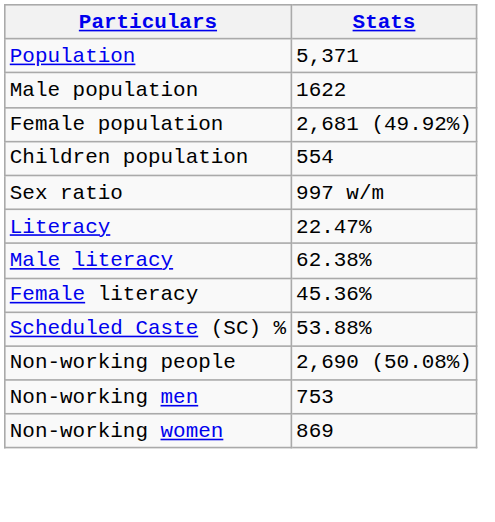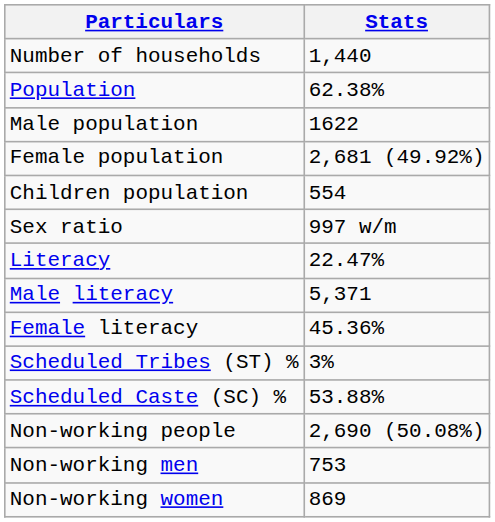+ row: Number of households | 1,440
Population | Stats: 5,371 -> 62.38%
Male literacy | Stats: 62.38% -> 5,371
+ row: Scheduled Tribes (ST) % | 3%
